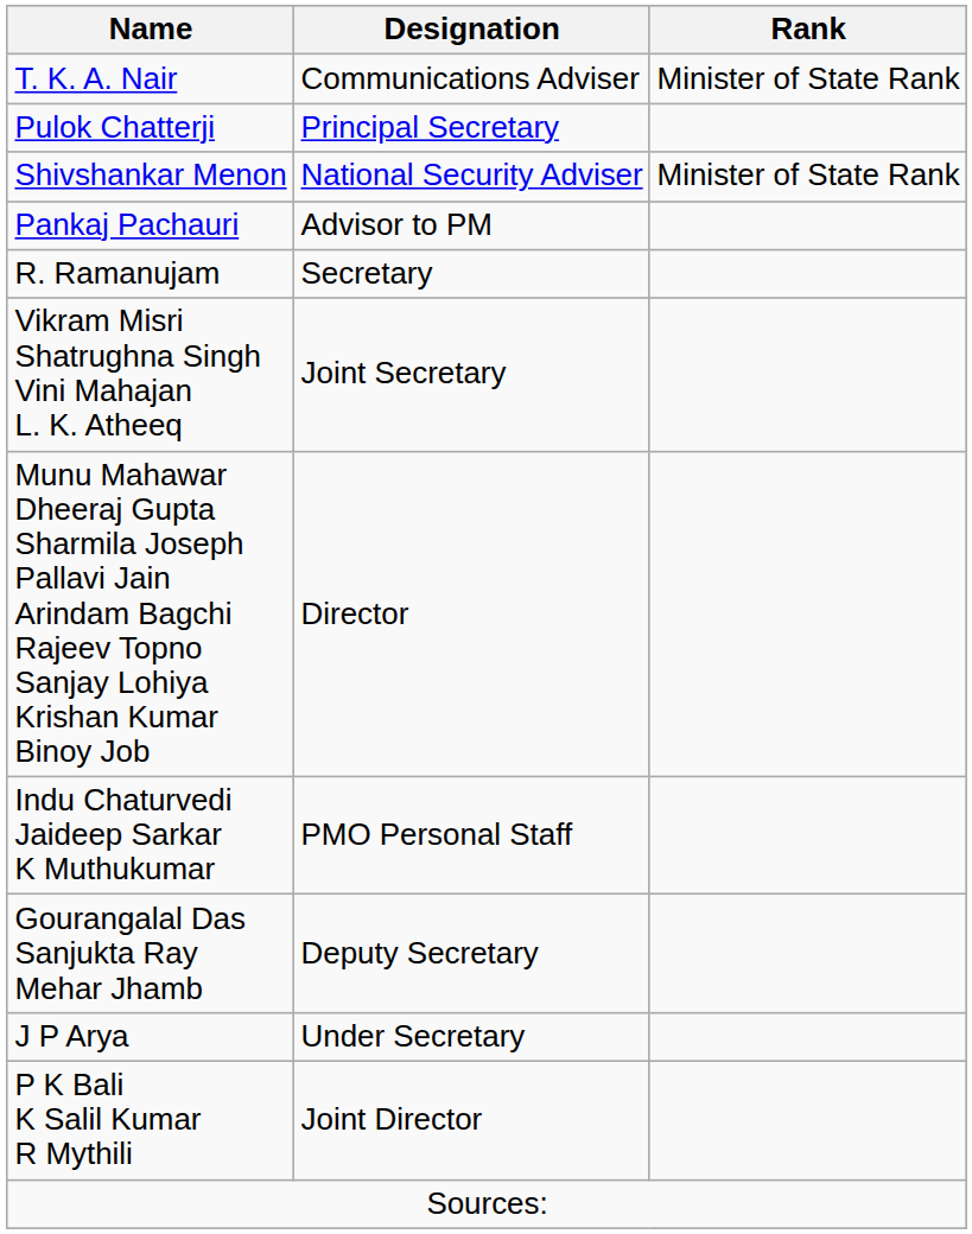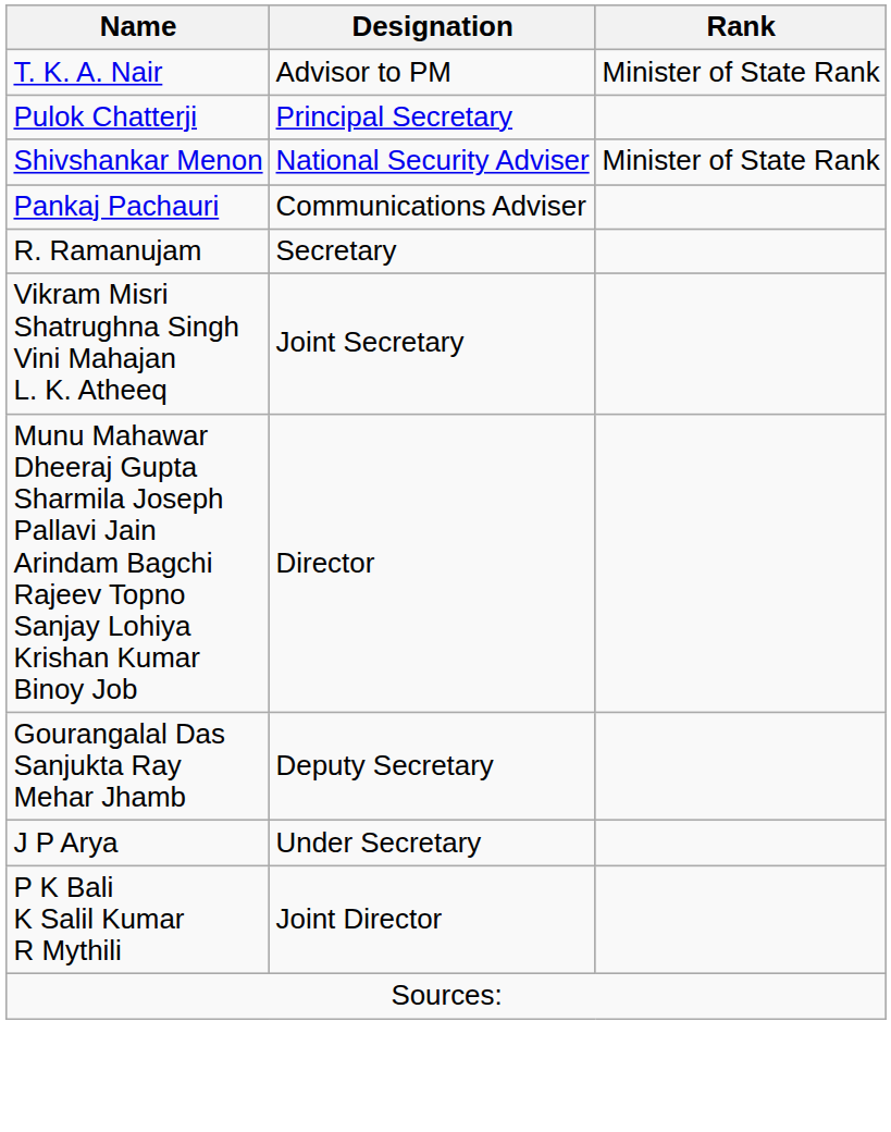T. K. A. Nair | Designation: Communications Adviser -> Advisor to PM
Pankaj Pachauri | Designation: Advisor to PM -> Communications Adviser
- row: Indu Chaturvedi Jaideep Sarkar K Muthukumar | PMO Personal Staff
